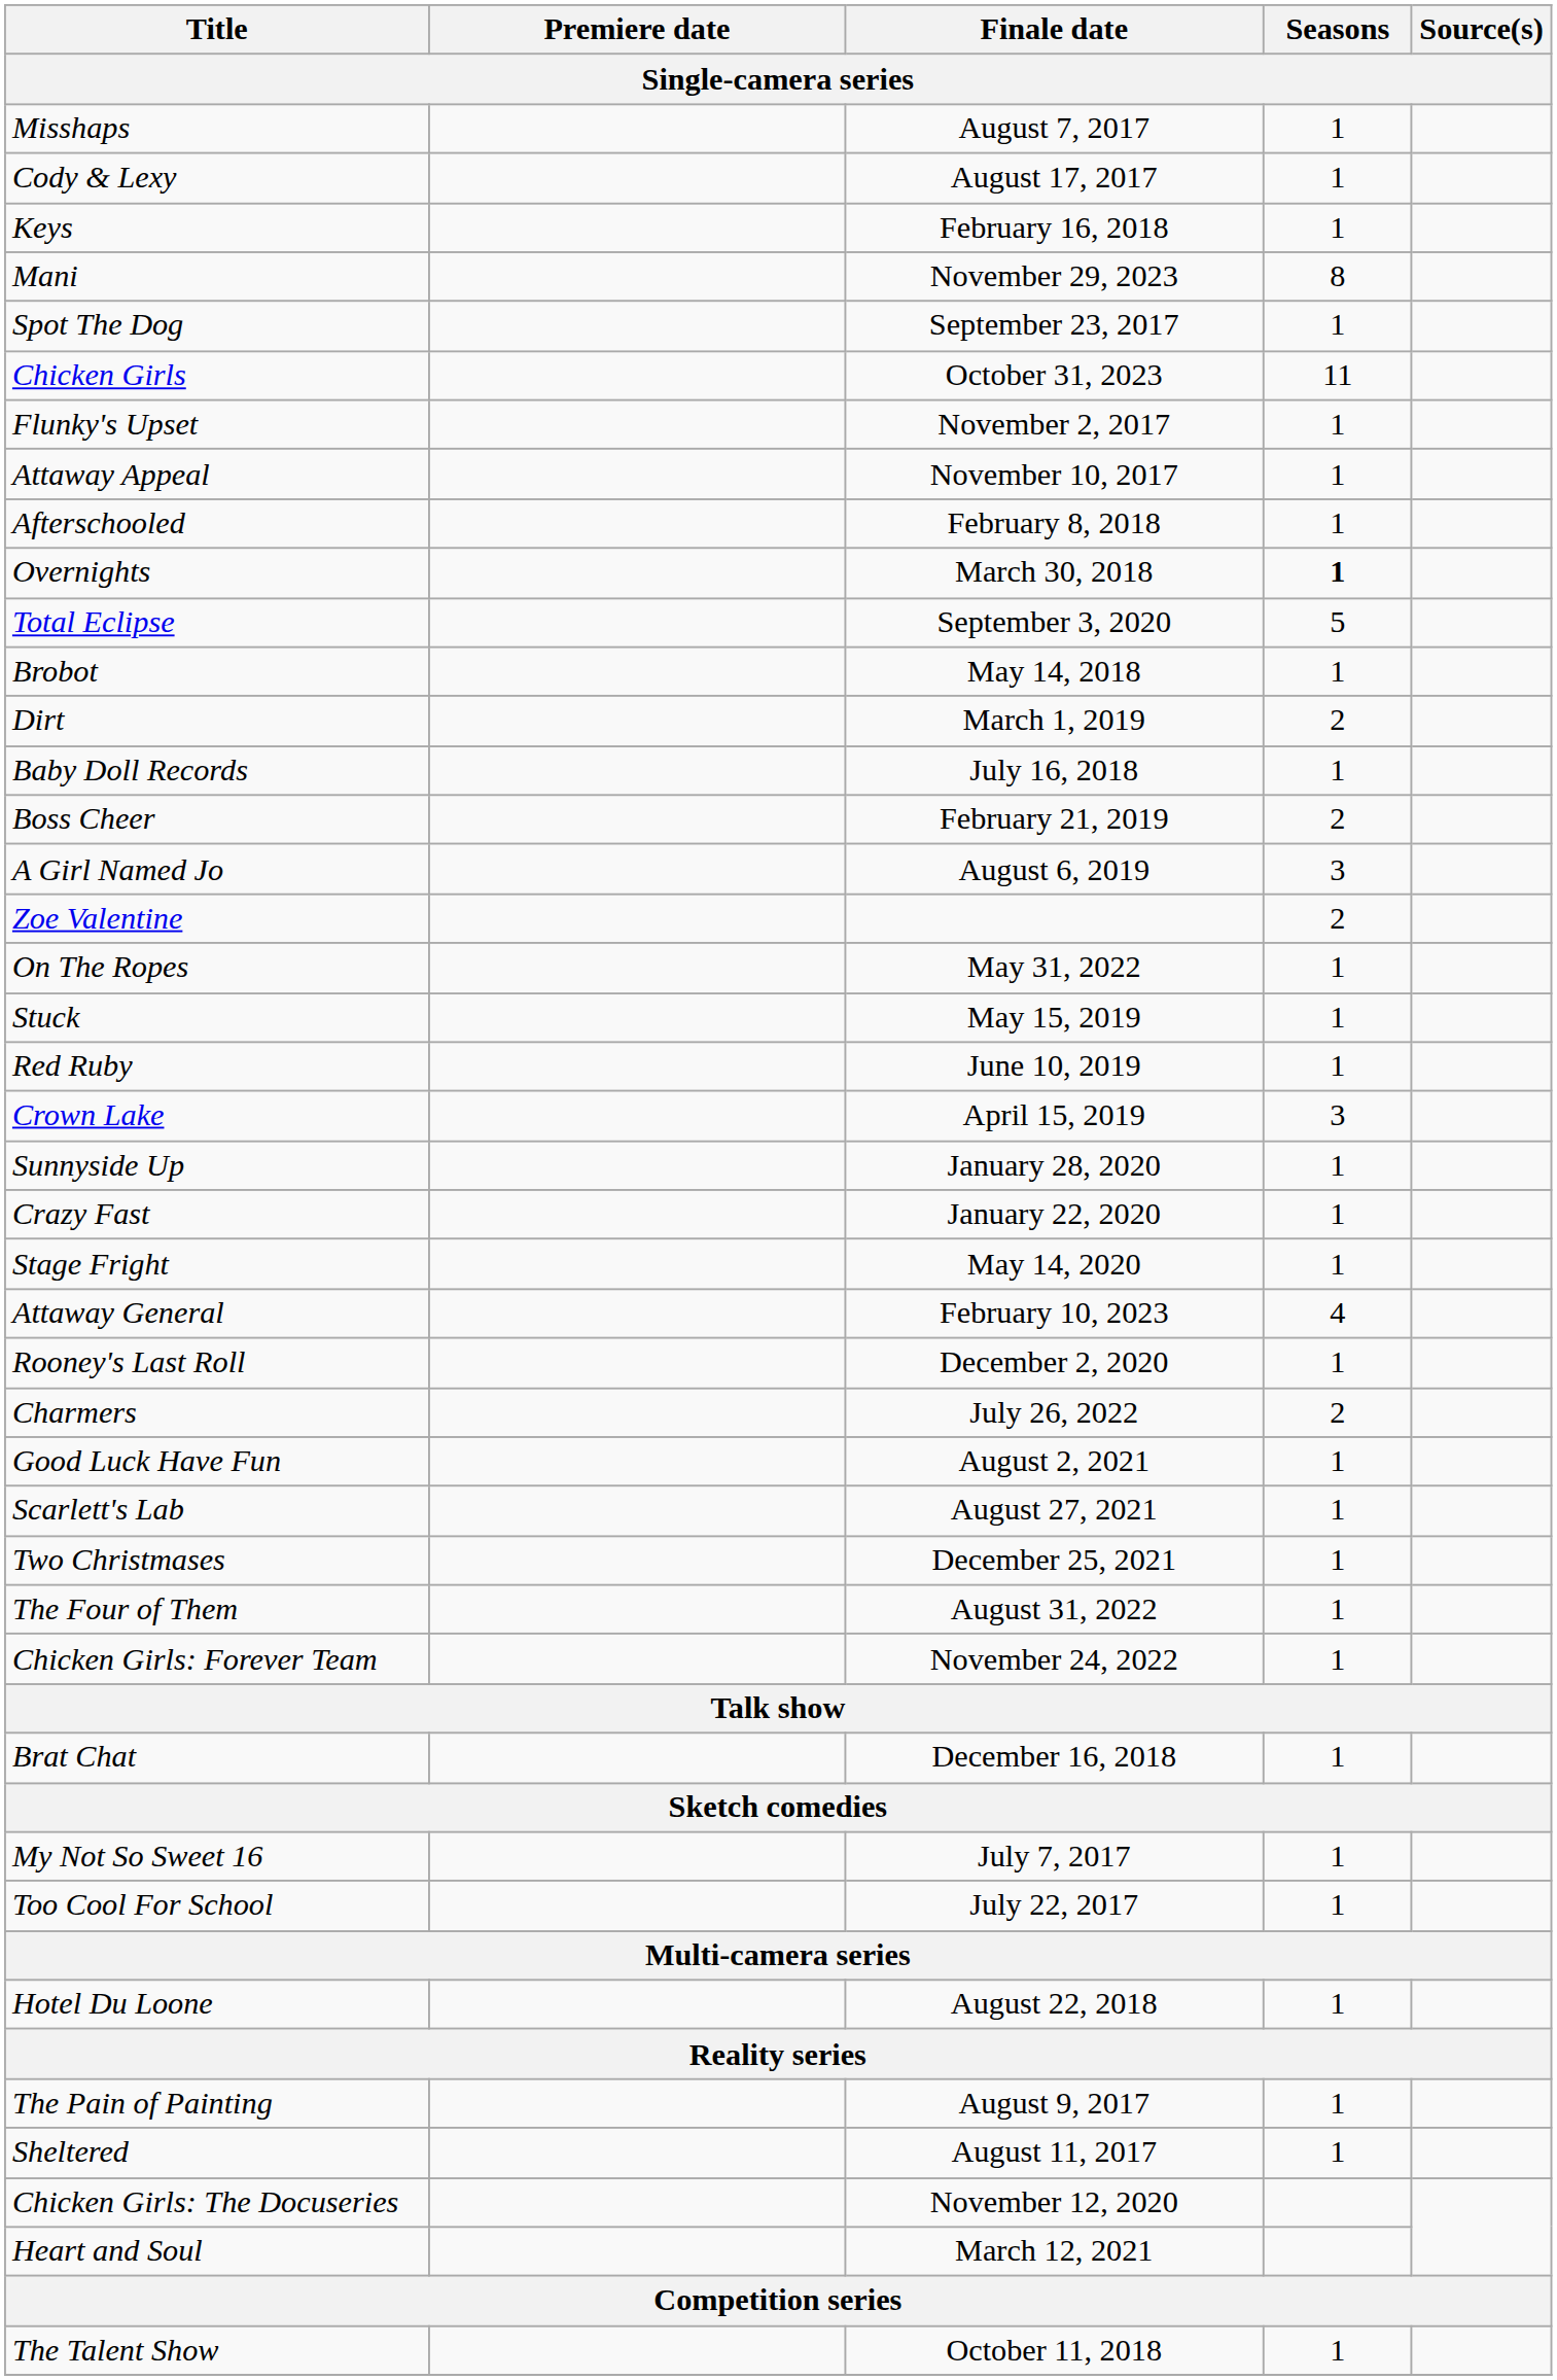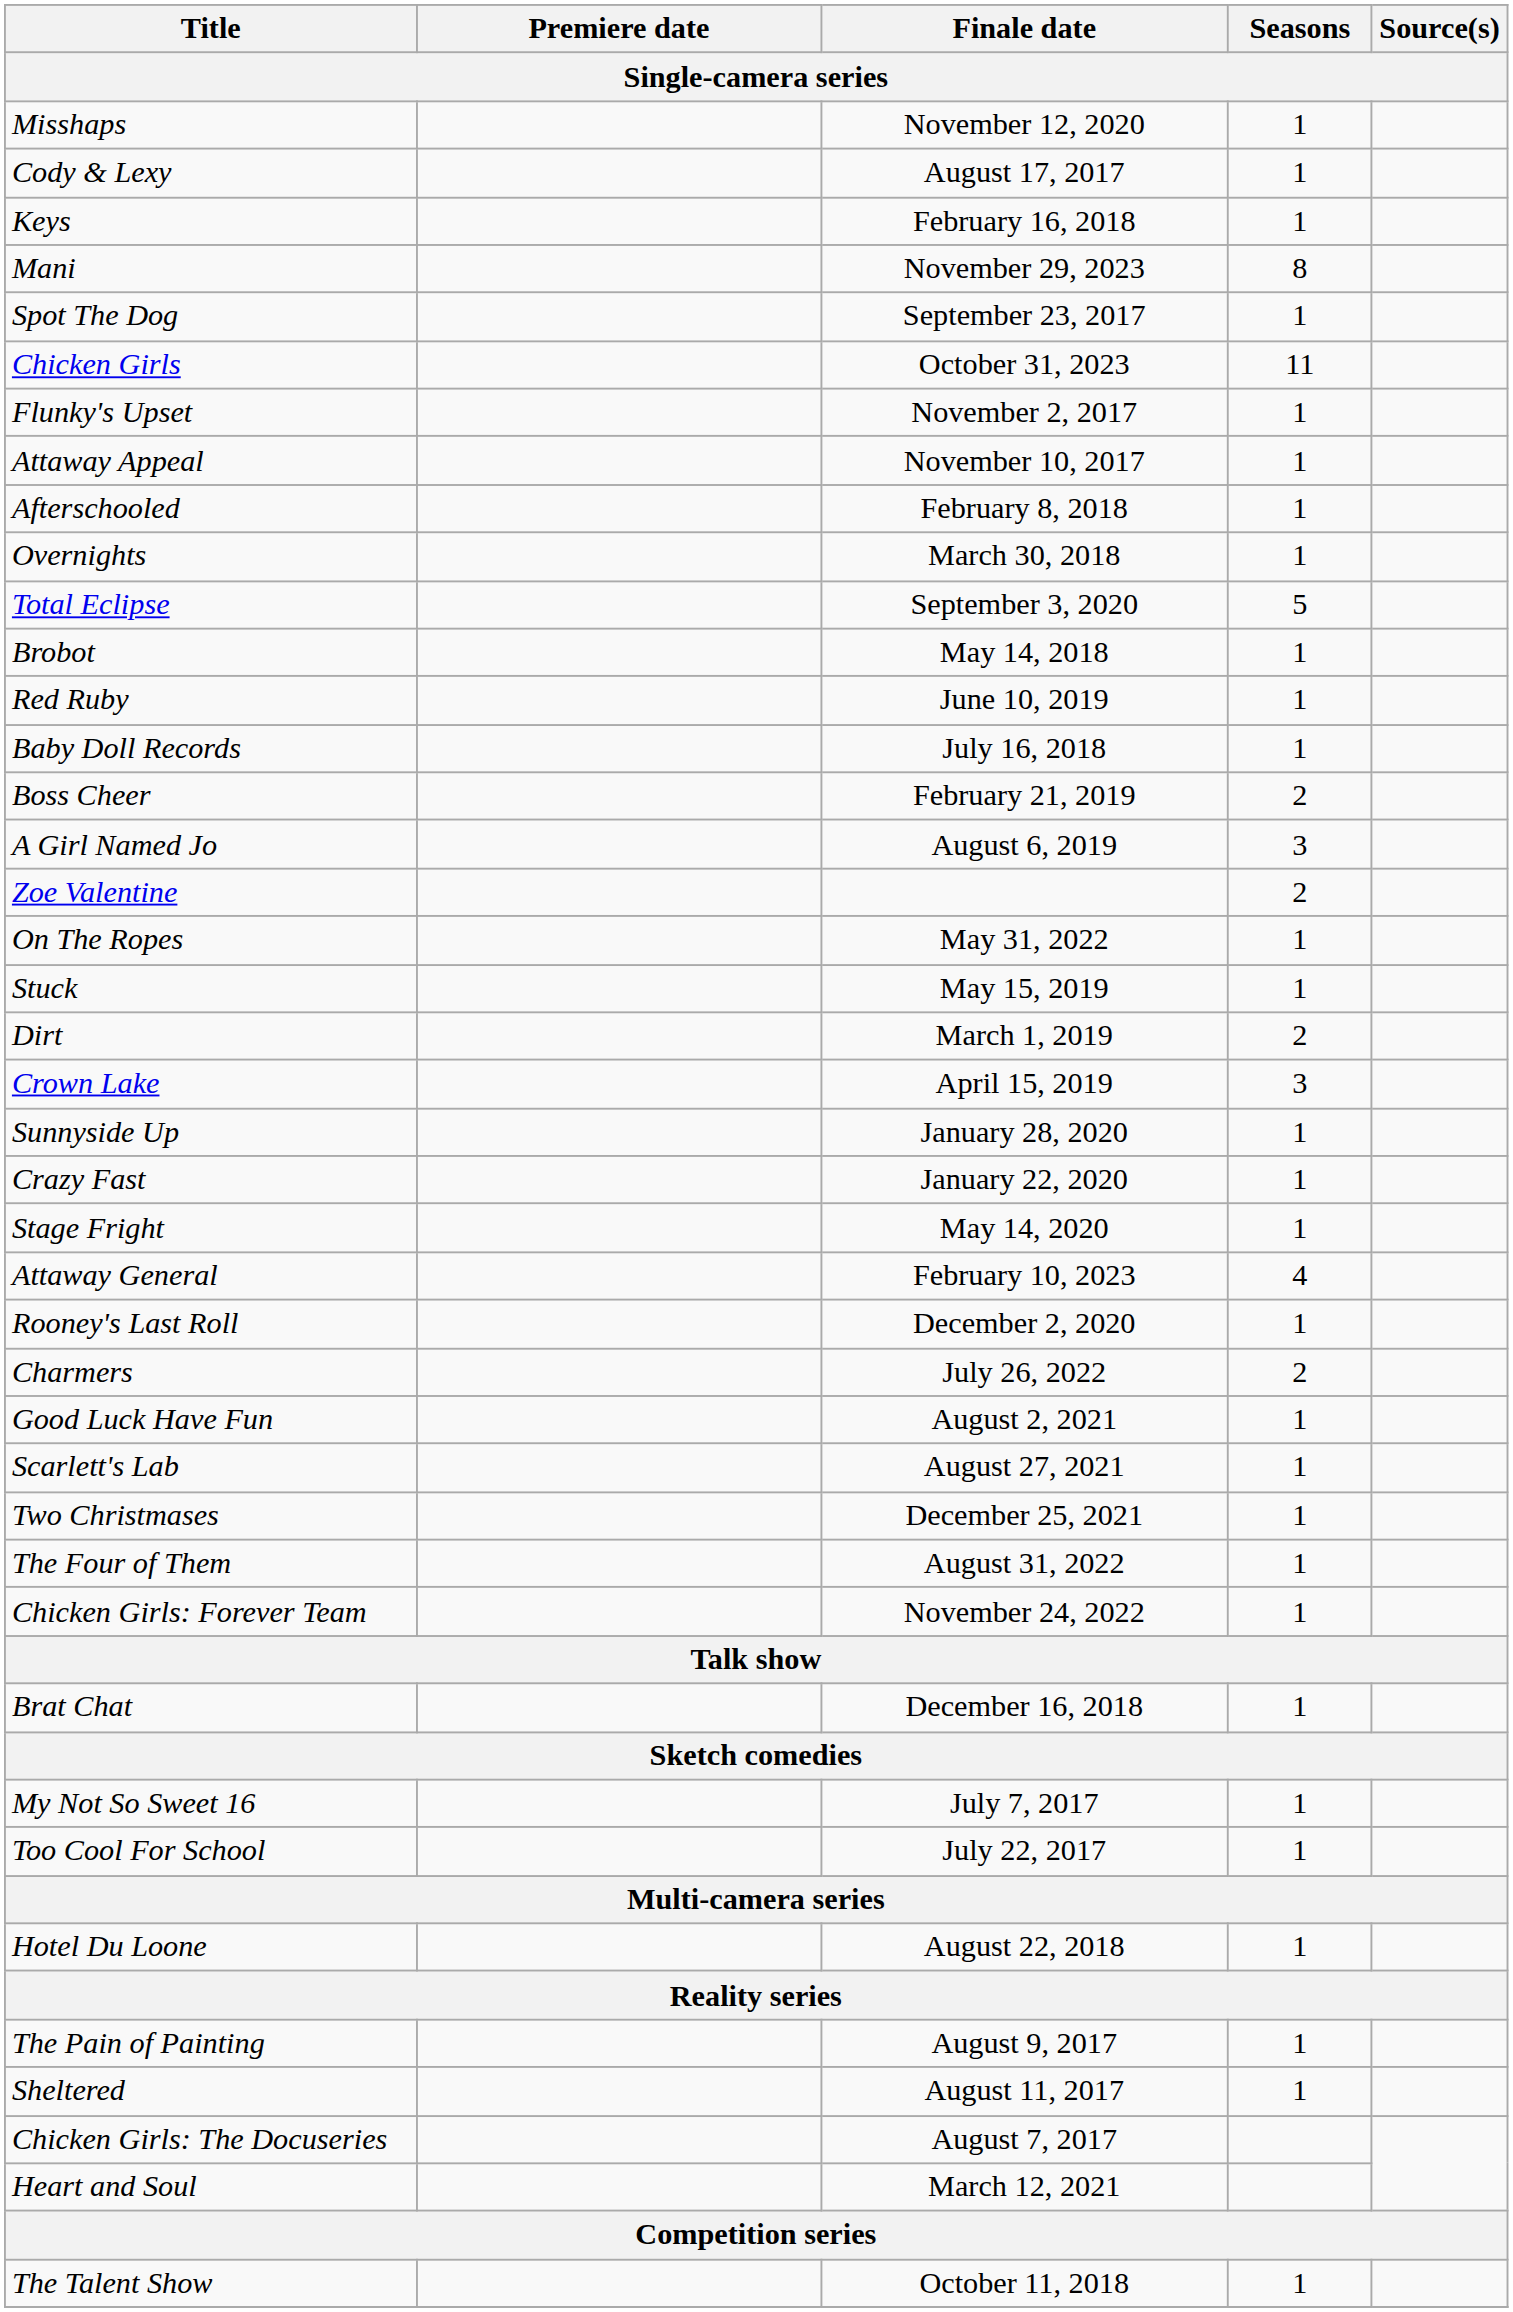Misshaps | Finale date: August 7, 2017 -> November 12, 2020
Overnights | Seasons: bold -> normal
rows swapped: Dirt <-> Red Ruby
Chicken Girls: The Docuseries | Finale date: November 12, 2020 -> August 7, 2017
